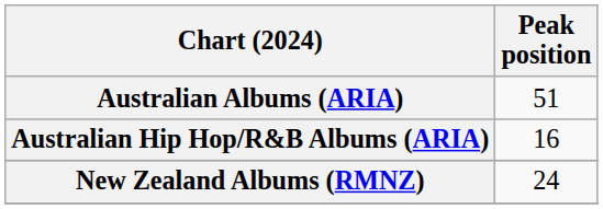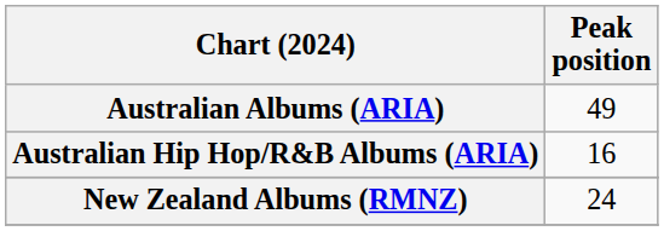Australian Albums (ARIA) | Peak position: 51 -> 49
